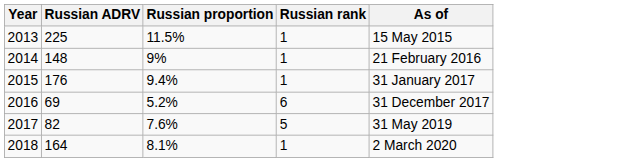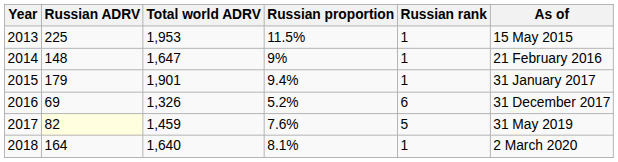+ column: Total world ADRV | 1,953 | 1,647 | 1,901 | 1,326 | 1,459 | 1,640
2015 | Russian ADRV: 176 -> 179
2017 | Russian ADRV: no background -> lightyellow background
